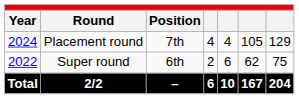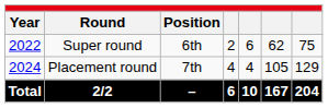rows swapped: Super round <-> Placement round
